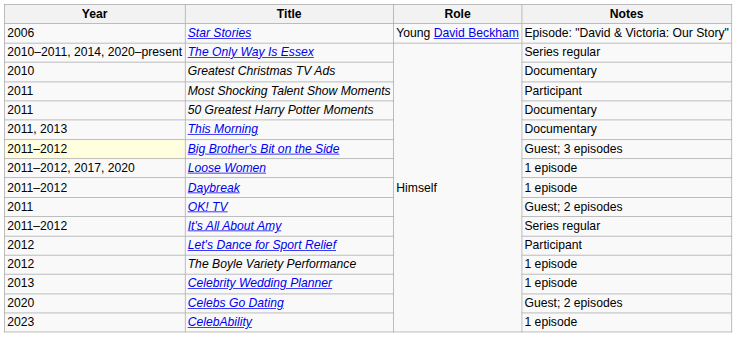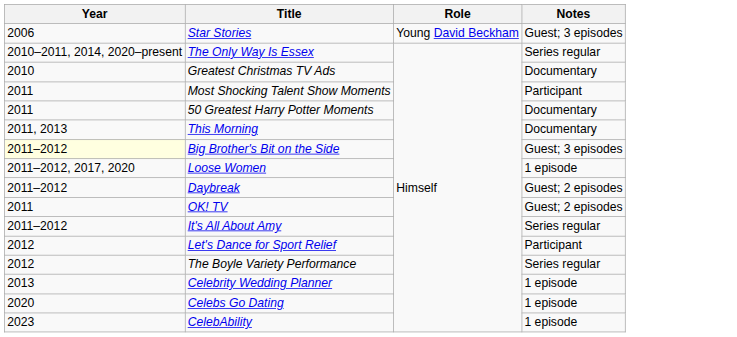Star Stories | Notes: Episode: "David & Victoria: Our Story" -> Guest; 3 episodes
Daybreak | Notes: 1 episode -> Guest; 2 episodes
The Boyle Variety Performance | Notes: 1 episode -> Series regular
Celebs Go Dating | Notes: Guest; 2 episodes -> 1 episode
